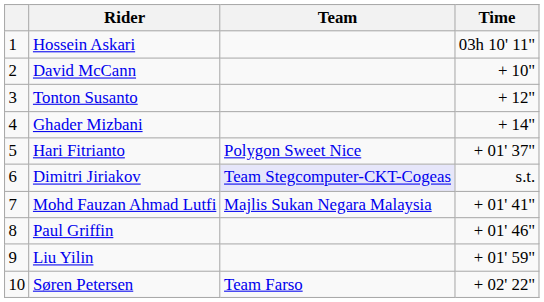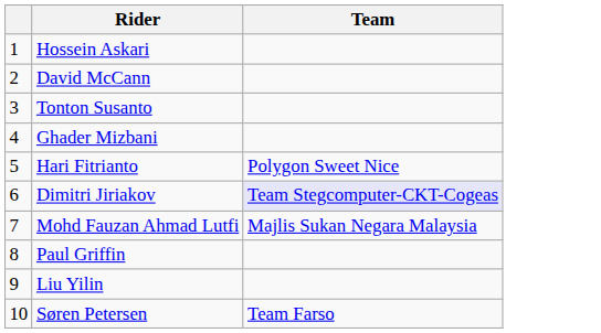- column: Time | 03h 10' 11" | + 10" | + 12" | + 14" | + 01' 37" | s.t. | + 01' 41" | + 01' 46" | + 01' 59" | + 02' 22"
